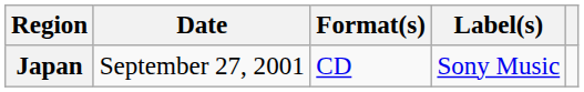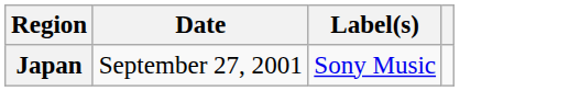- column: Format(s) | CD
